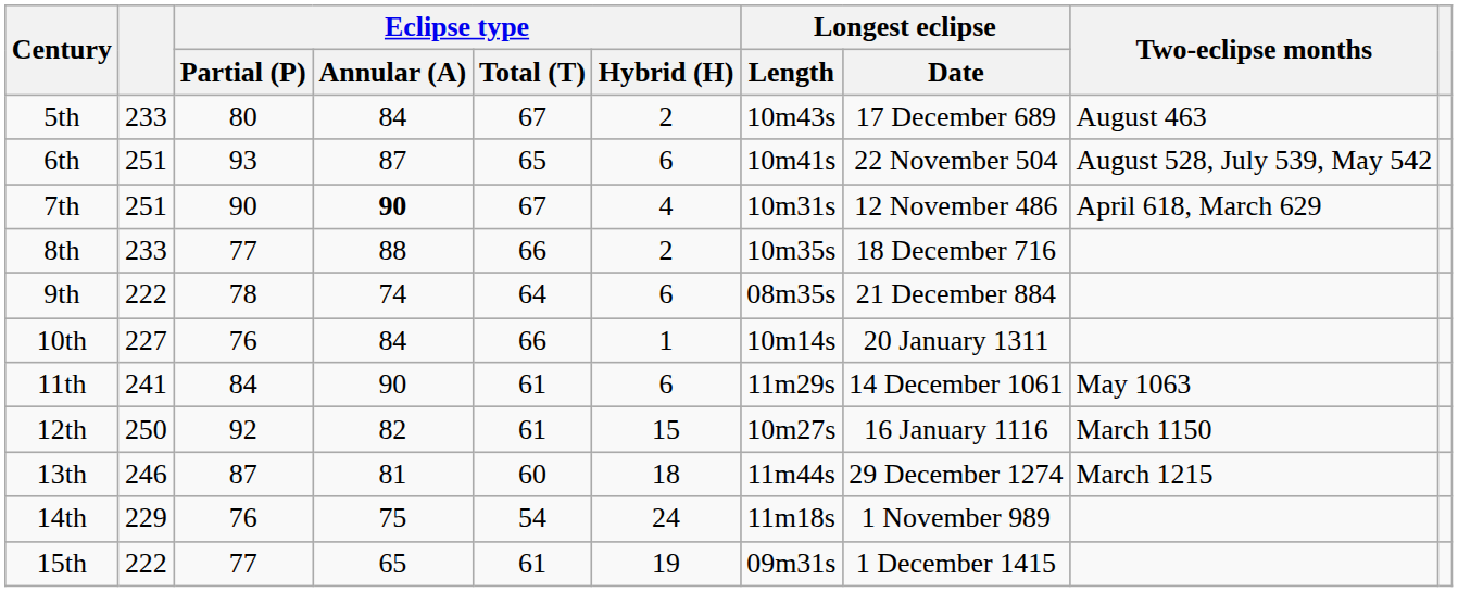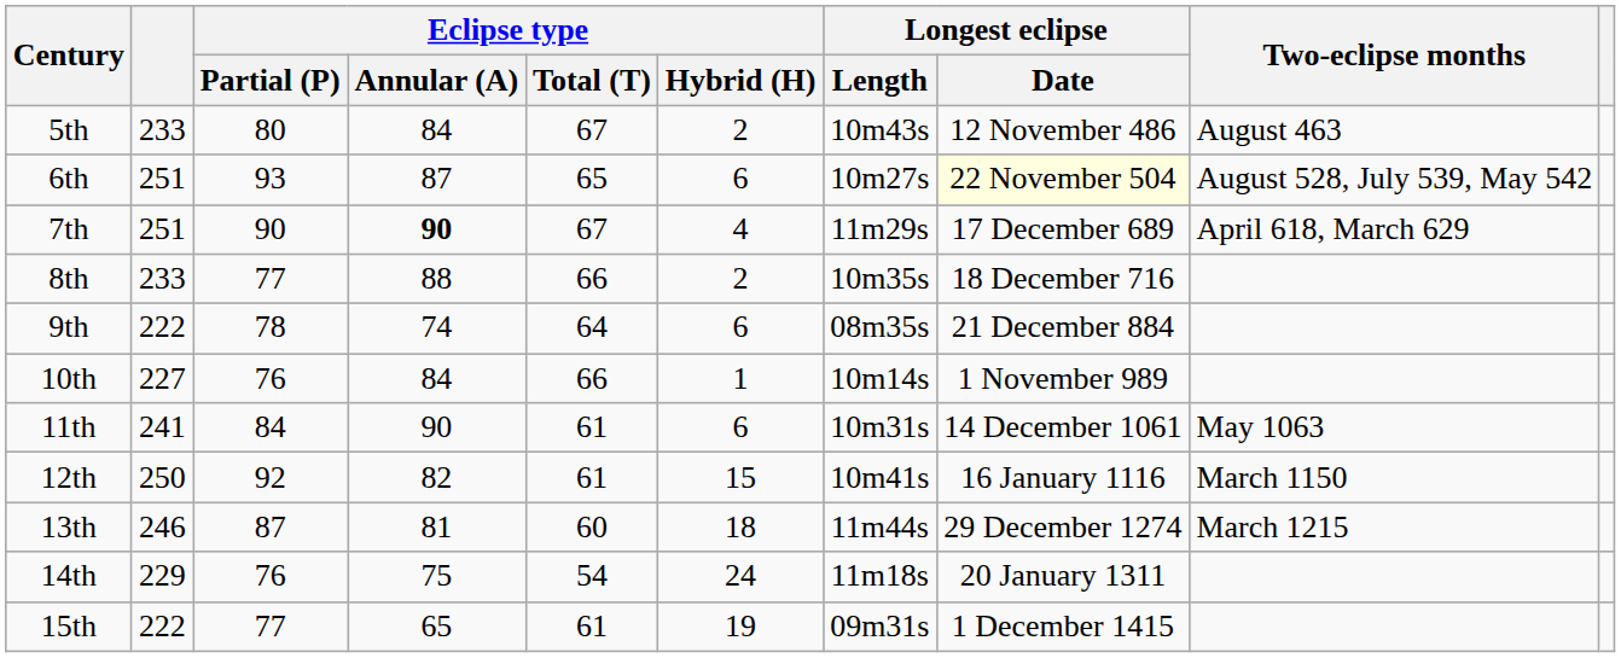5th | Longest eclipse / Date: 17 December 689 -> 12 November 486
6th | Longest eclipse / Length: 10m41s -> 10m27s
6th | Longest eclipse / Date: no background -> lightyellow background
7th | Longest eclipse / Length: 10m31s -> 11m29s
7th | Longest eclipse / Date: 12 November 486 -> 17 December 689
10th | Longest eclipse / Date: 20 January 1311 -> 1 November 989
11th | Longest eclipse / Length: 11m29s -> 10m31s
12th | Longest eclipse / Length: 10m27s -> 10m41s
14th | Longest eclipse / Date: 1 November 989 -> 20 January 1311
